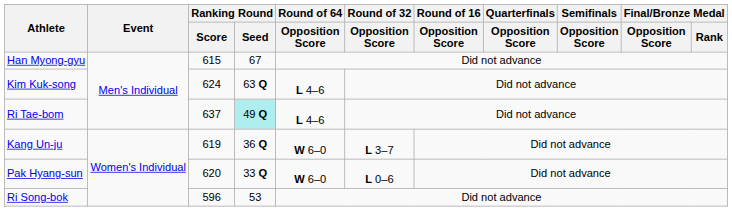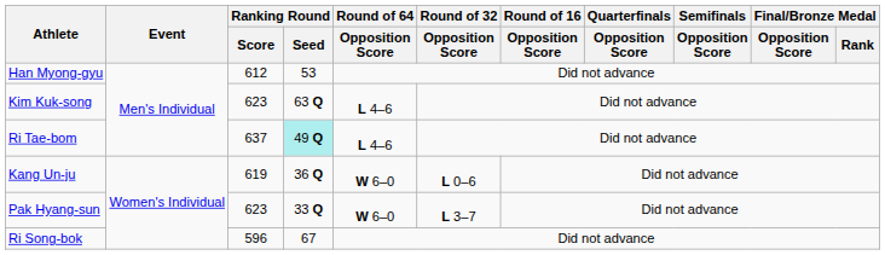Han Myong-gyu | Ranking Round / Score: 615 -> 612
Han Myong-gyu | Ranking Round / Seed: 67 -> 53
Kim Kuk-song | Ranking Round / Score: 624 -> 623
Kang Un-ju | Round of 32 / Opposition Score: L 3–7 -> L 0–6
Pak Hyang-sun | Ranking Round / Score: 620 -> 623
Pak Hyang-sun | Round of 32 / Opposition Score: L 0–6 -> L 3–7
Ri Song-bok | Ranking Round / Seed: 53 -> 67
